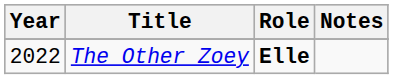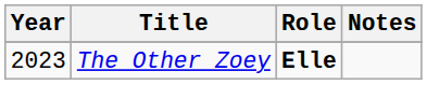The Other Zoey | Year: 2022 -> 2023
